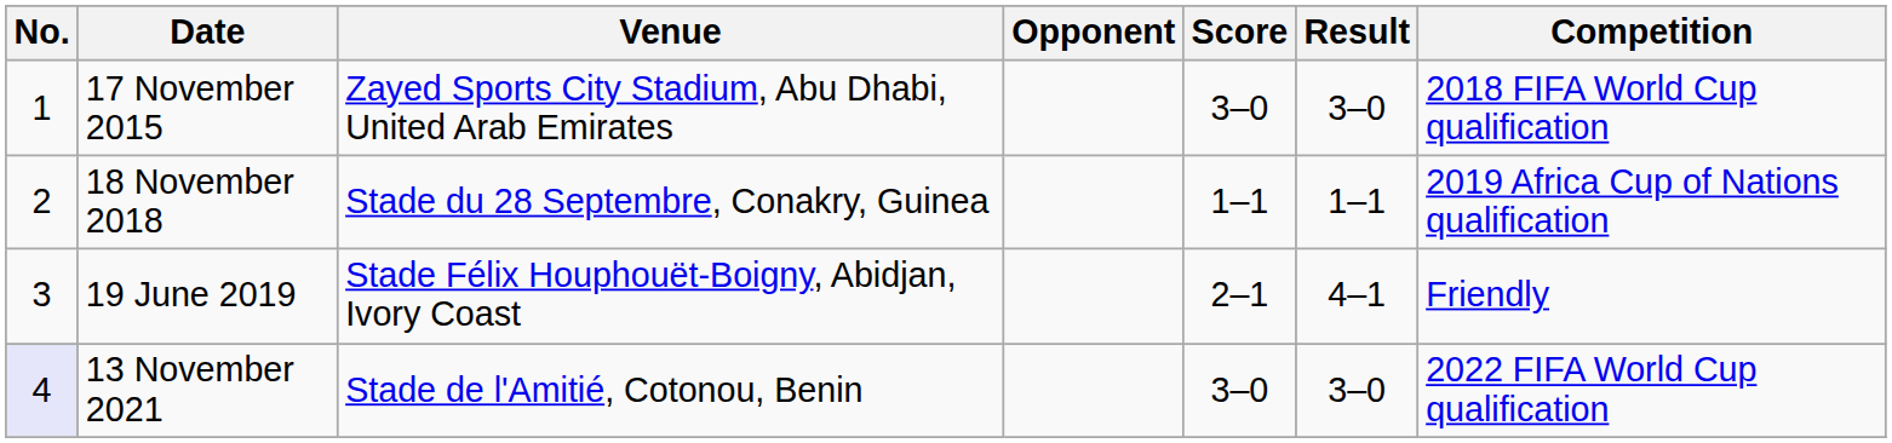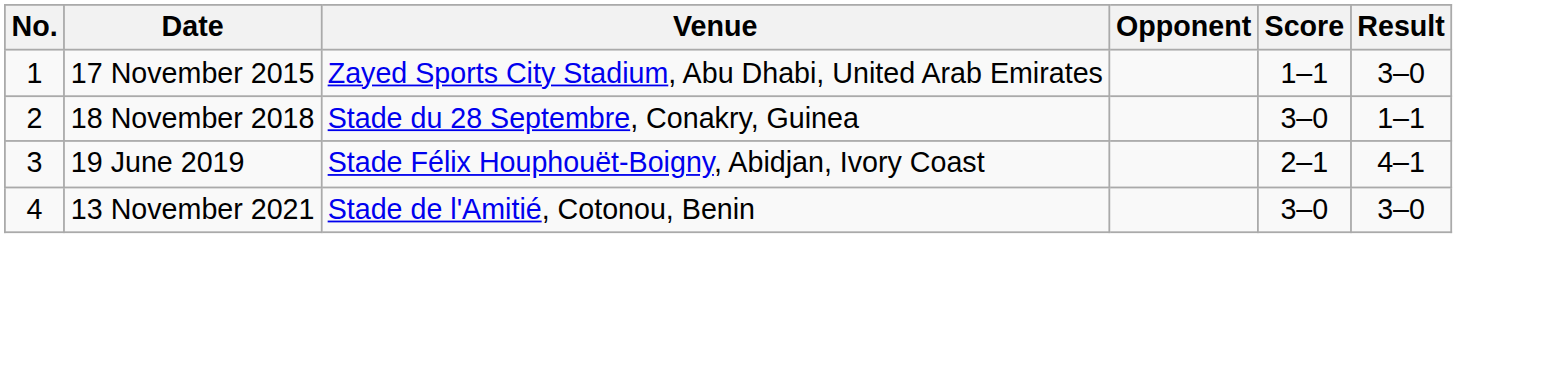- column: Competition | 2018 FIFA World Cup qualification | 2019 Africa Cup of Nations qualification | Friendly | 2022 FIFA World Cup qualification
17 November 2015 | Score: 3–0 -> 1–1
18 November 2018 | Score: 1–1 -> 3–0
13 November 2021 | No.: lavender background -> no background
